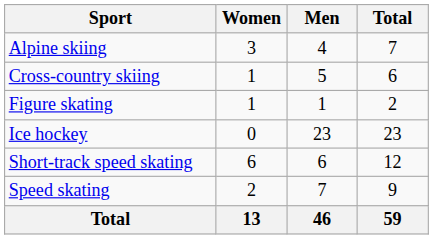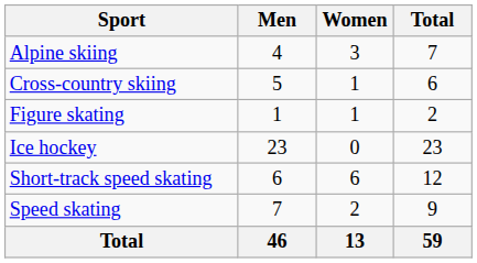columns swapped: Men <-> Women
